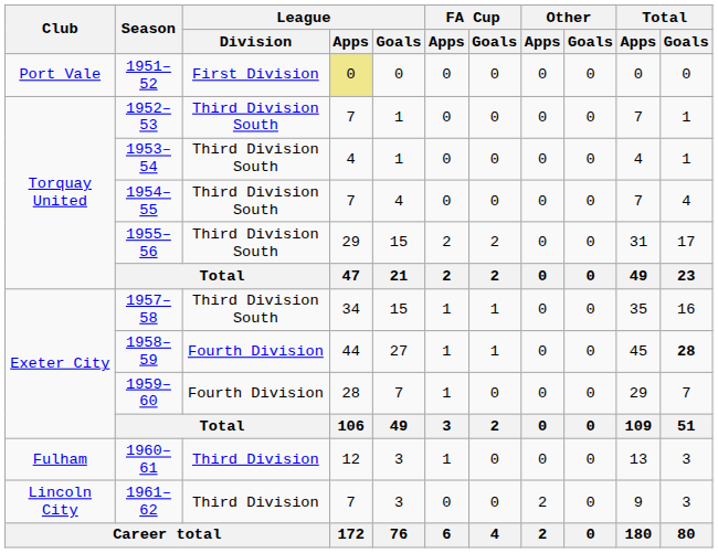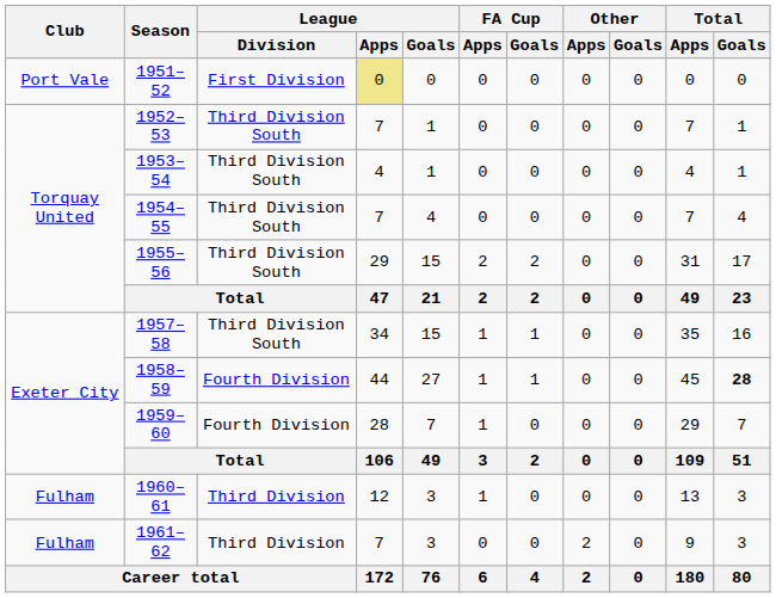1961–62 | Club: Lincoln City -> Fulham
